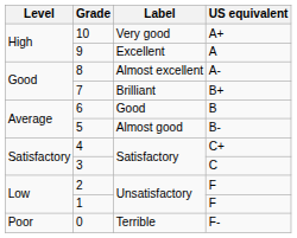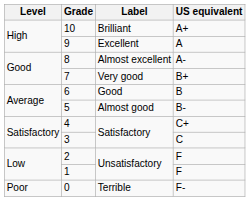10 | Label: Very good -> Brilliant
7 | Label: Brilliant -> Very good
